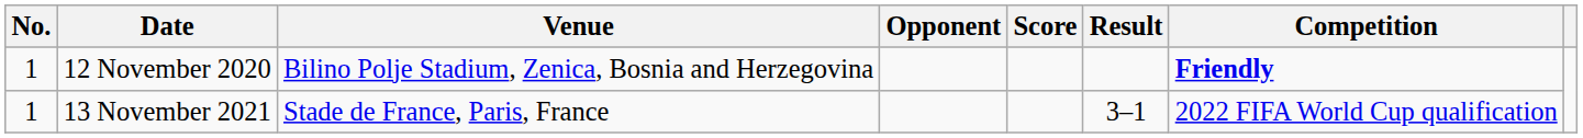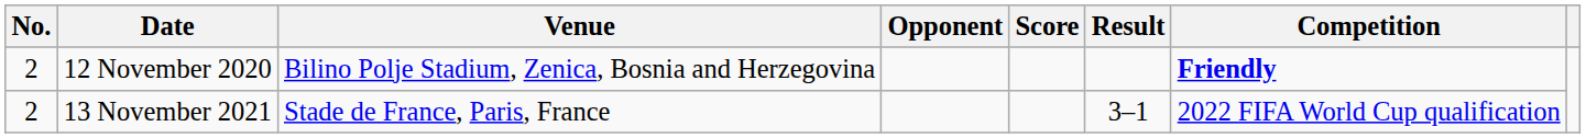12 November 2020 | No.: 1 -> 2
13 November 2021 | No.: 1 -> 2
